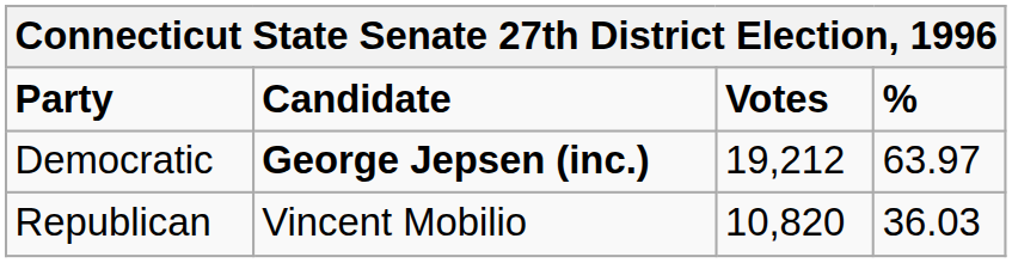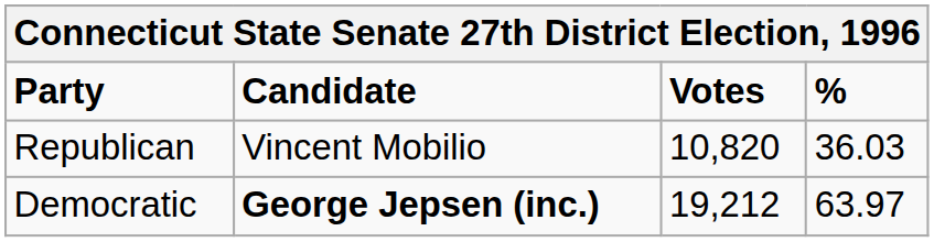rows swapped: Democratic <-> Republican
